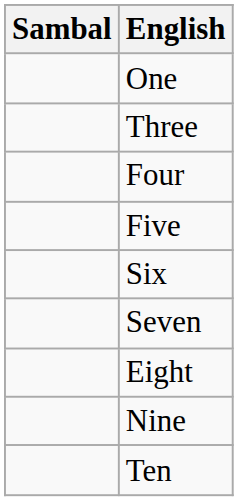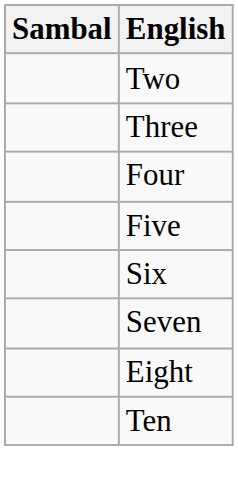- row: One
+ row: Two
- row: Nine
